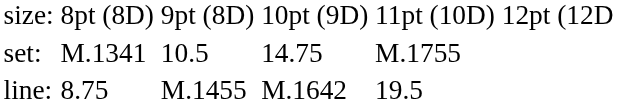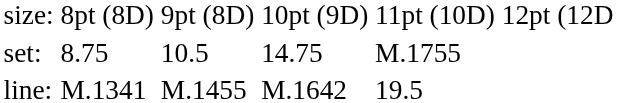set: | column 2: M.1341 -> 8.75
line: | column 2: 8.75 -> M.1341
